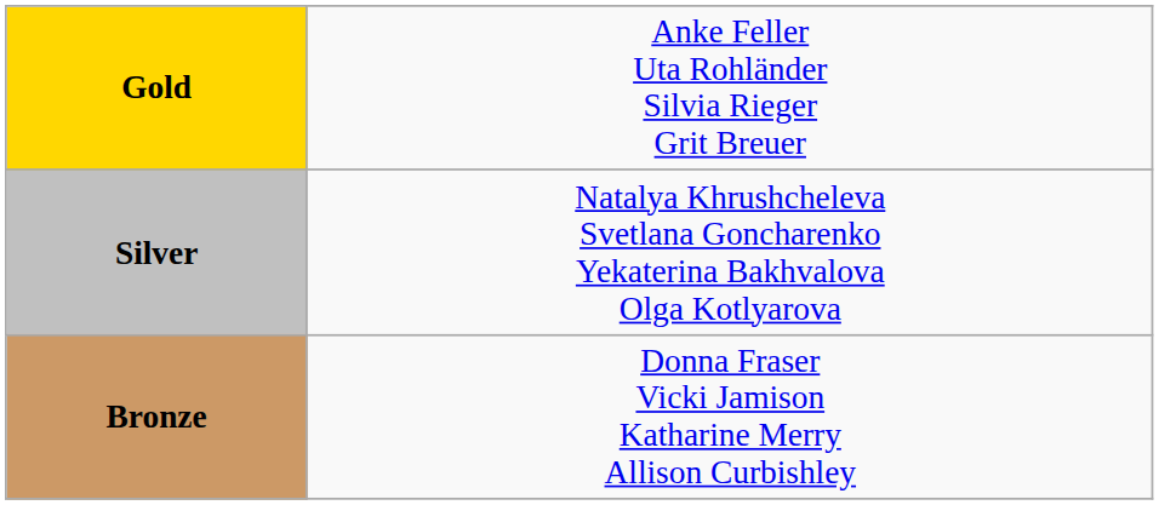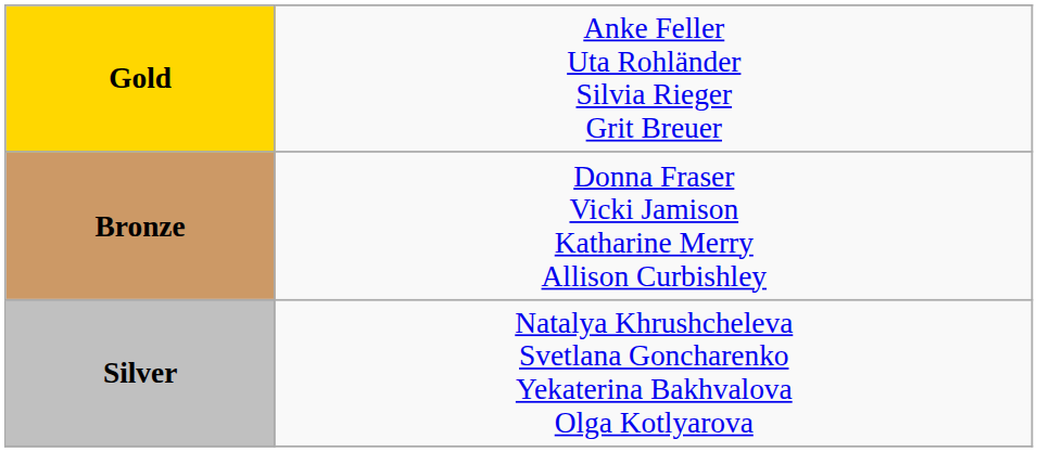rows swapped: Silver <-> Bronze
